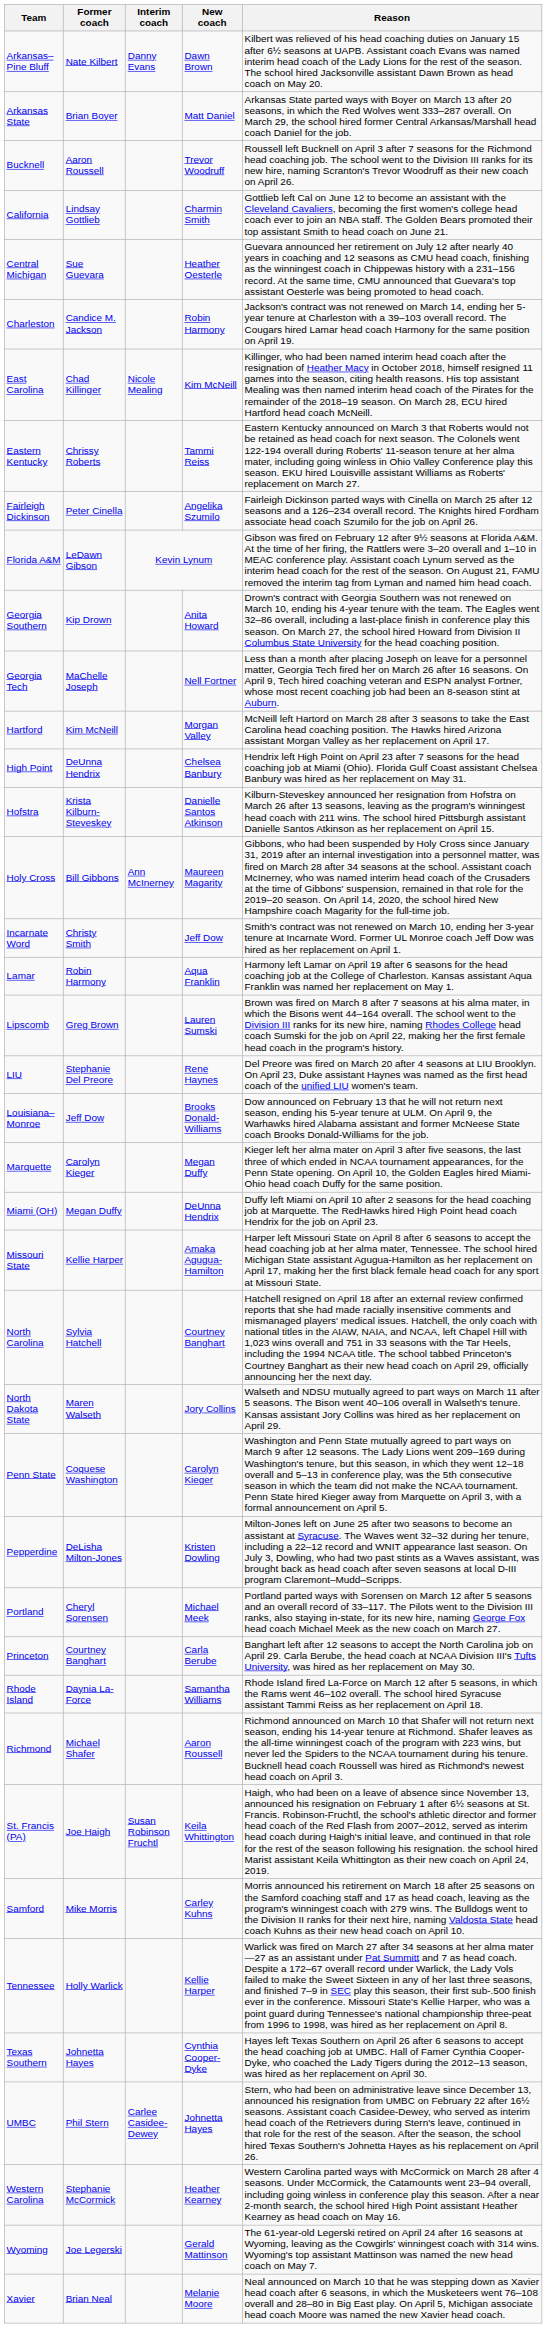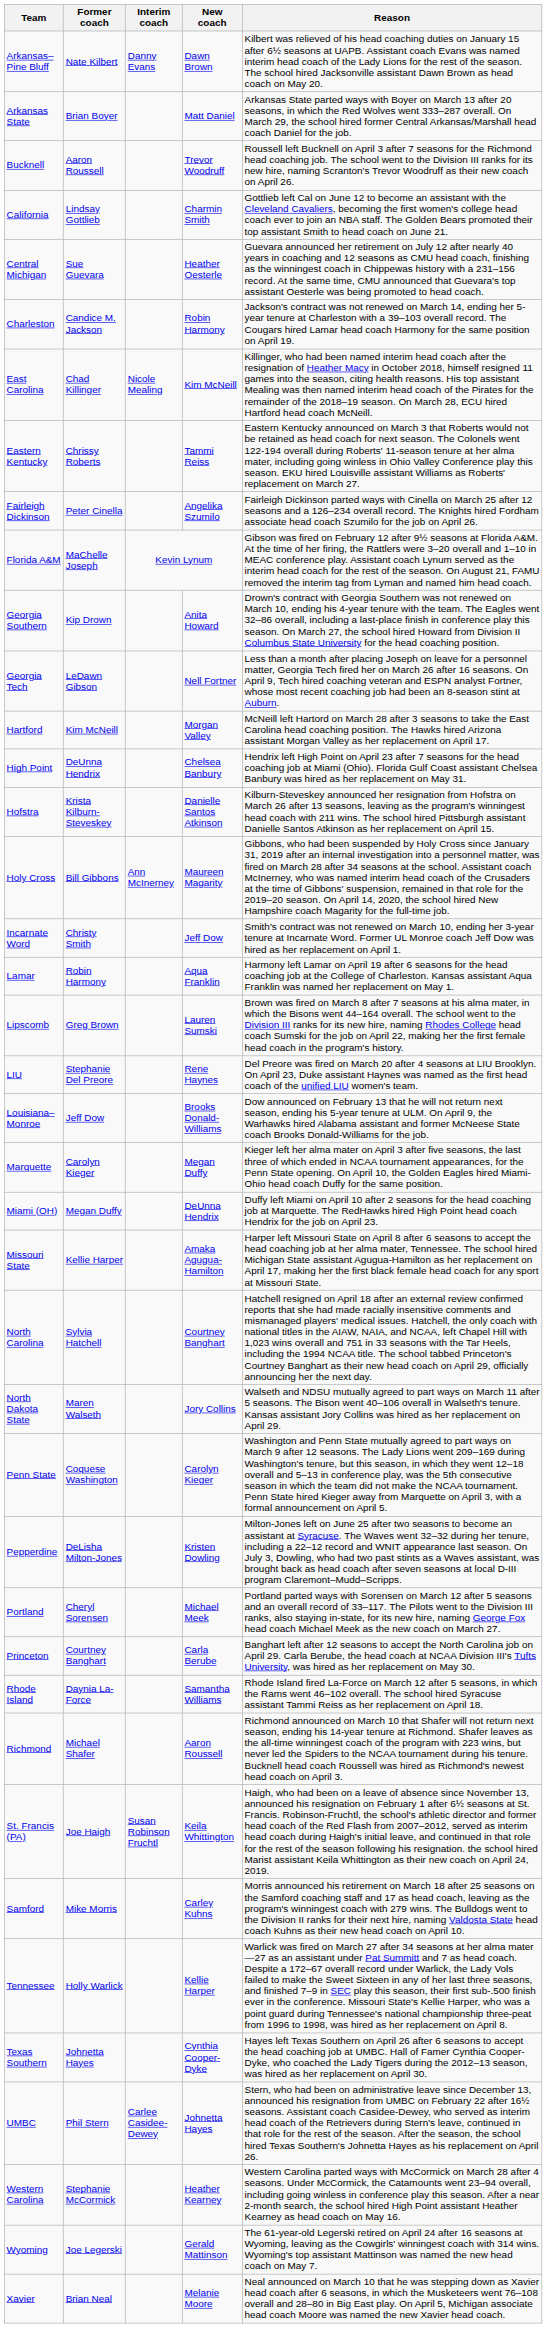Florida A&M | Former coach: LeDawn Gibson -> MaChelle Joseph
Georgia Tech | Former coach: MaChelle Joseph -> LeDawn Gibson
